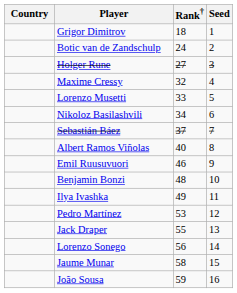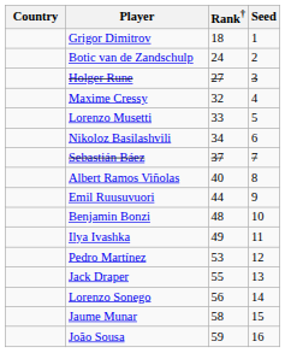Emil Ruusuvuori | Rank†: 46 -> 44
